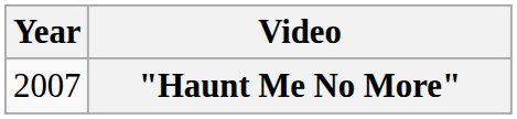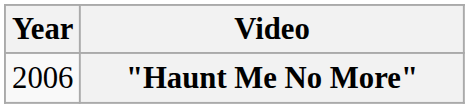"Haunt Me No More" | Year: 2007 -> 2006
